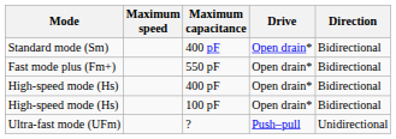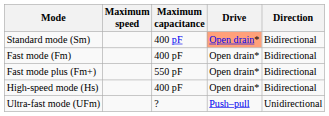Standard mode (Sm) | Drive: no background -> lightsalmon background
+ row: Fast mode (Fm) | 400 pF | Open drain* | Bidirectional
- row: High-speed mode (Hs) | 100 pF | Open drain* | Bidirectional
